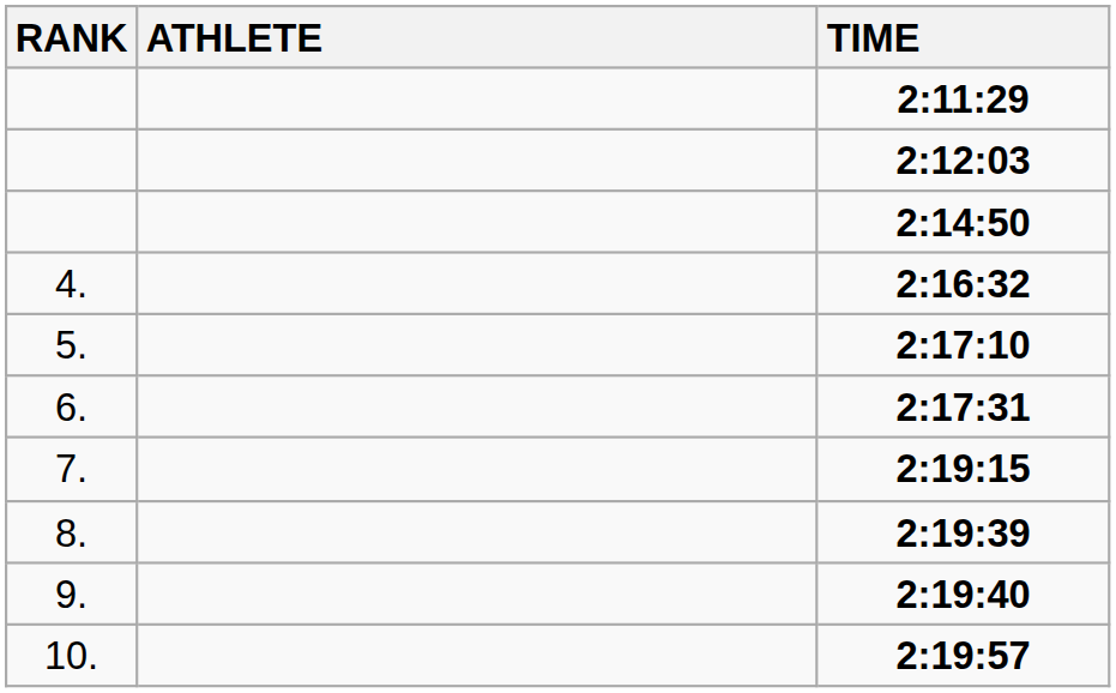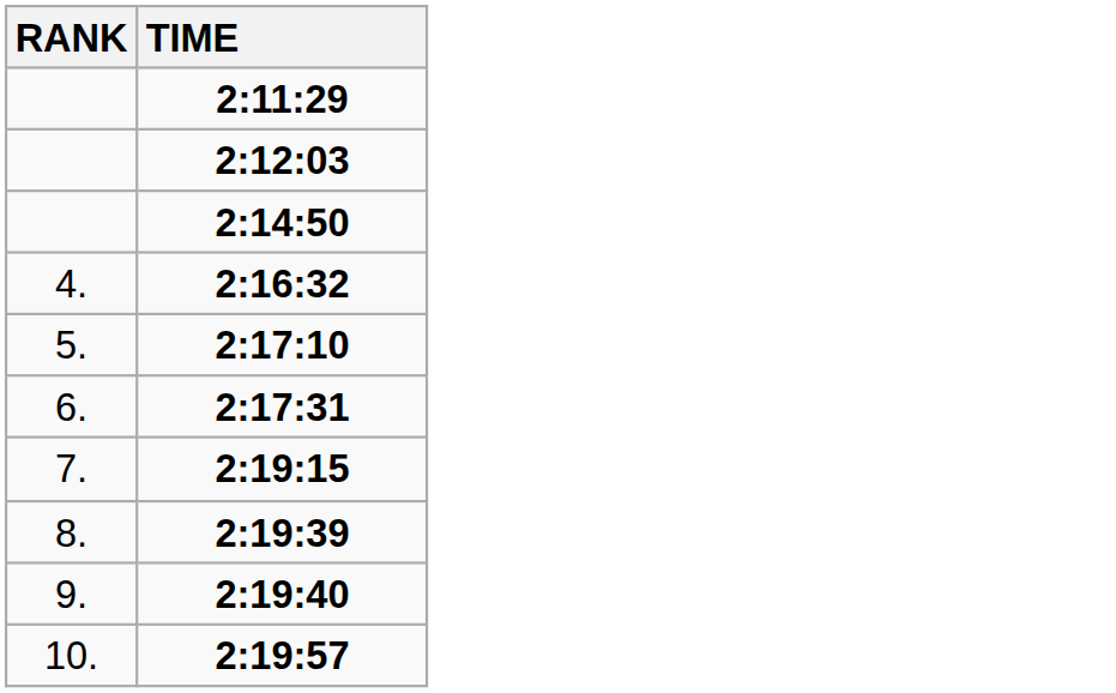- column: ATHLETE
